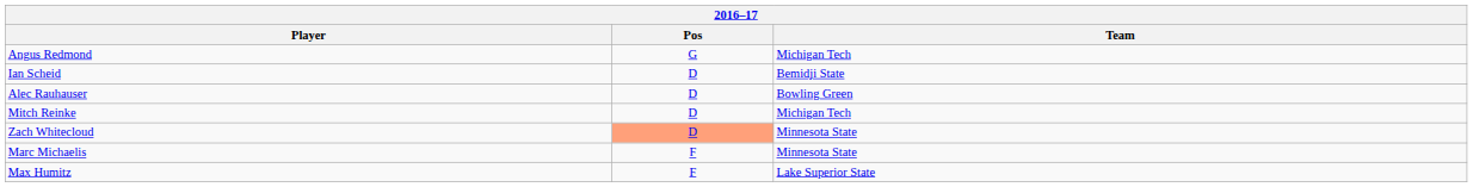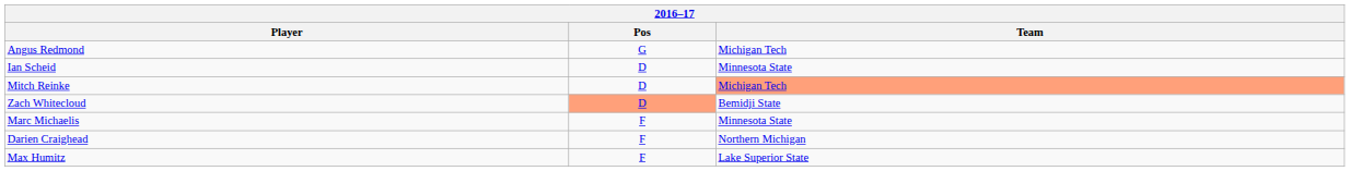Ian Scheid | Team: Bemidji State -> Minnesota State
- row: Alec Rauhauser | D | Bowling Green
Mitch Reinke | Team: no background -> lightsalmon background
Zach Whitecloud | Team: Minnesota State -> Bemidji State
+ row: Darien Craighead | F | Northern Michigan
